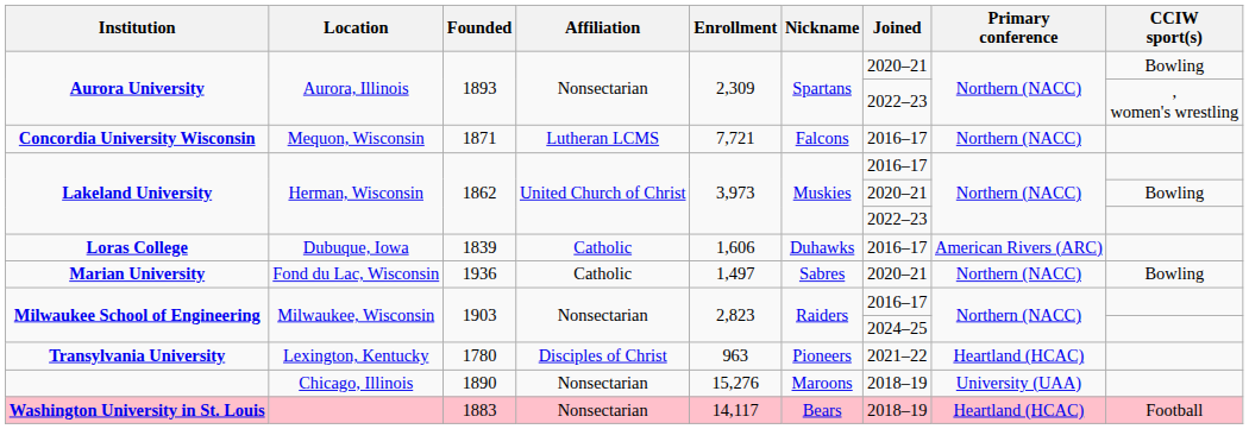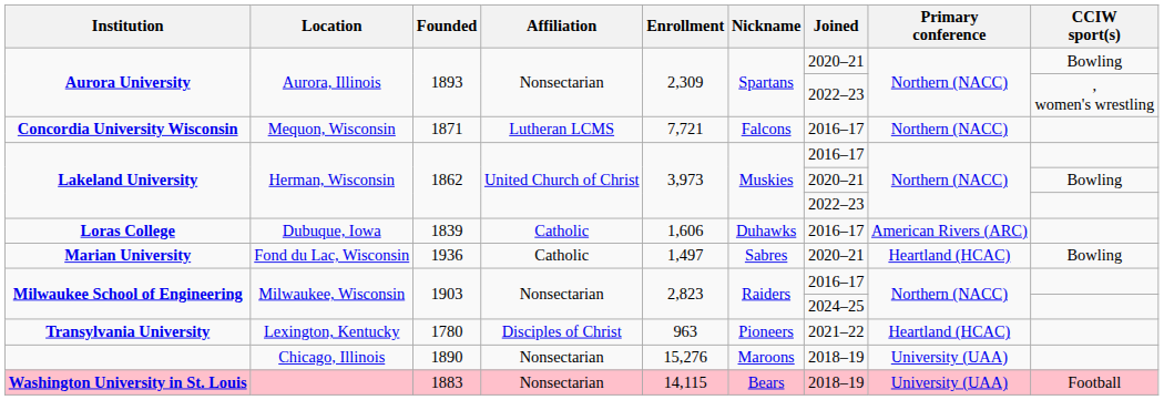Marian University | Primary conference: Northern (NACC) -> Heartland (HCAC)
Washington University in St. Louis | Enrollment: 14,117 -> 14,115
Washington University in St. Louis | Primary conference: Heartland (HCAC) -> University (UAA)
